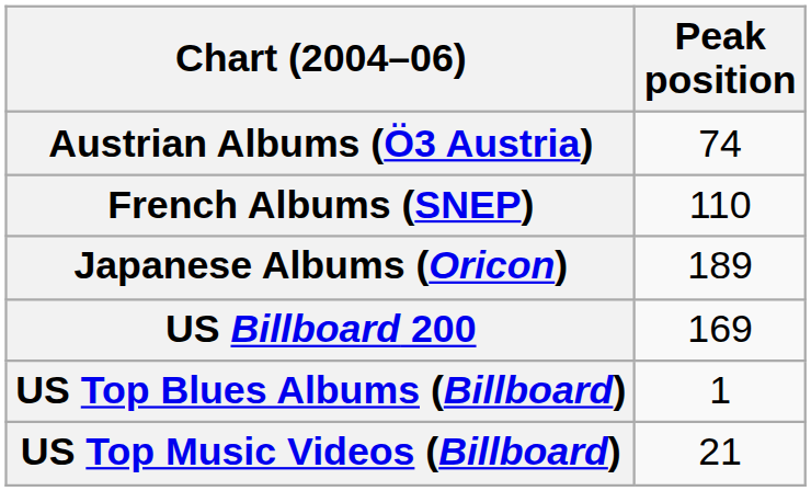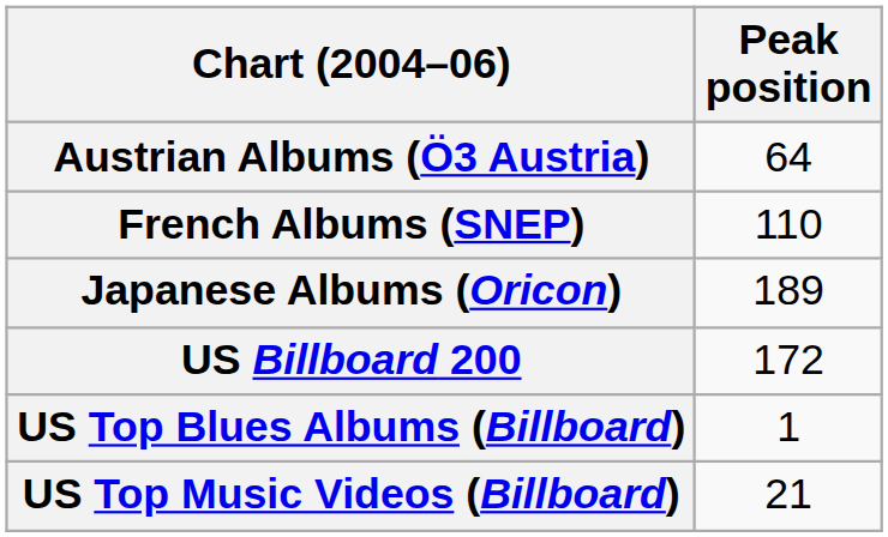Austrian Albums (Ö3 Austria) | Peak position: 74 -> 64
US Billboard 200 | Peak position: 169 -> 172
